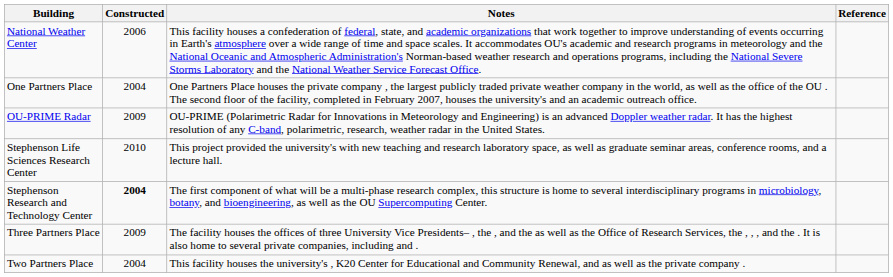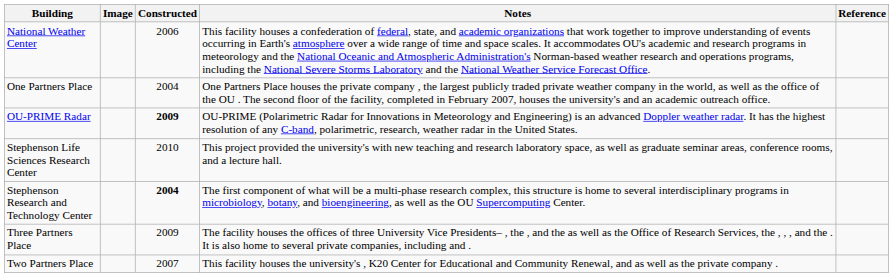+ column: Image
OU-PRIME Radar | Constructed: normal -> bold
Two Partners Place | Constructed: 2004 -> 2007
